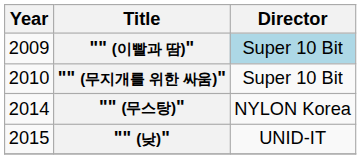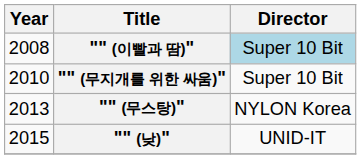"" (이빨과 땀)" | Year: 2009 -> 2008
"" (무스탕)" | Year: 2014 -> 2013
